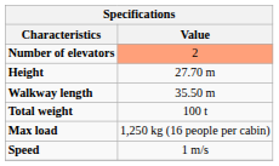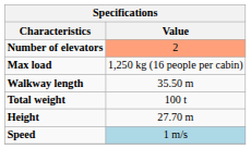rows swapped: Height <-> Max load
Speed | Value: no background -> lightblue background
